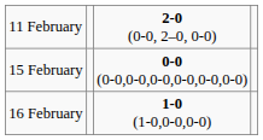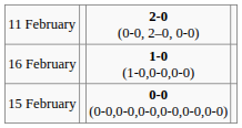rows swapped: 15 February <-> 16 February
